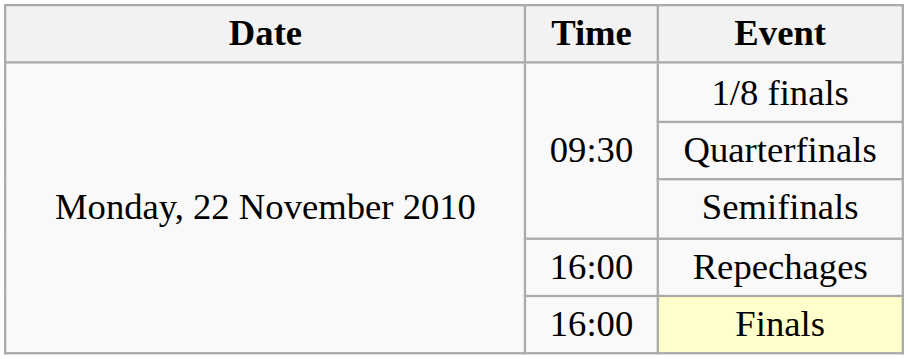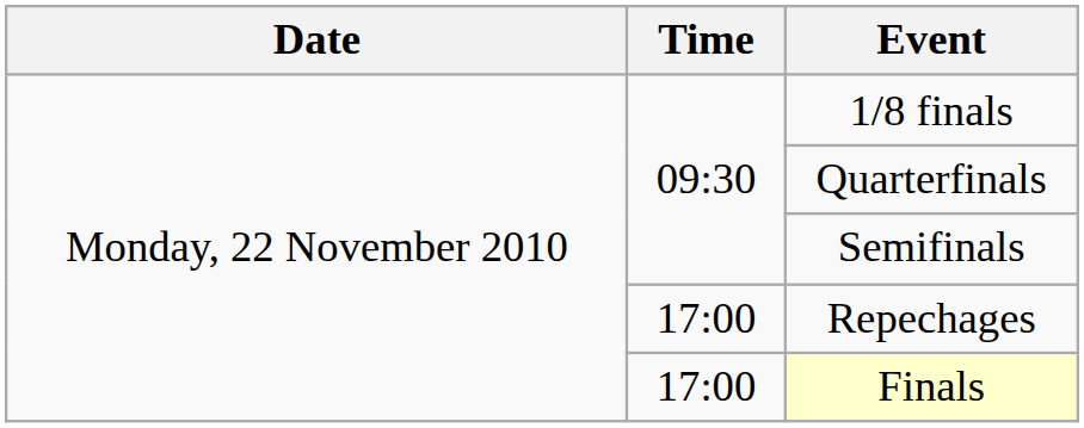Repechages | Time: 16:00 -> 17:00
Finals | Time: 16:00 -> 17:00
